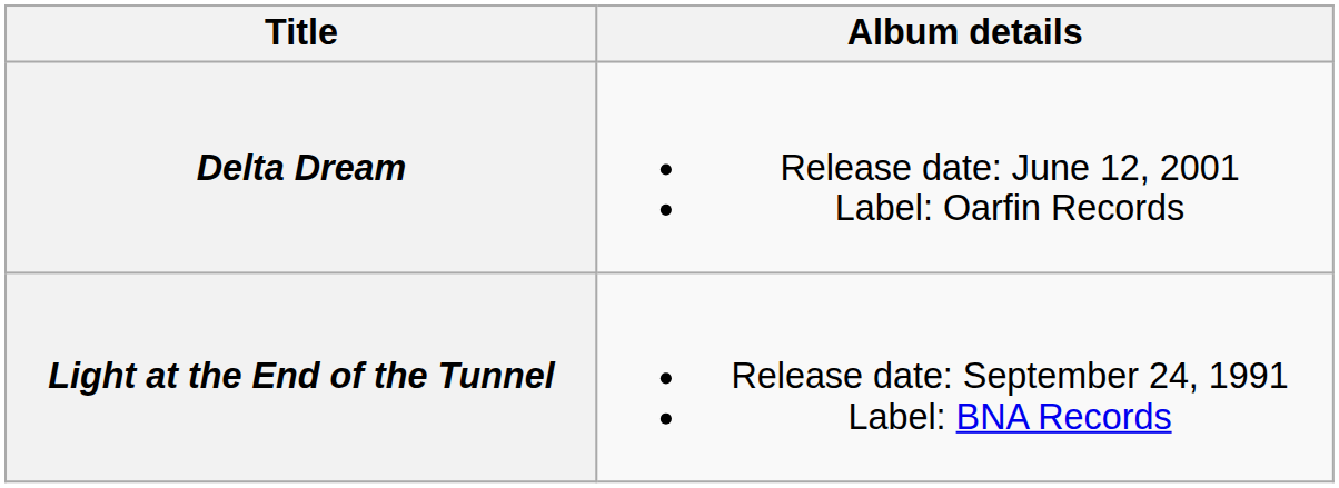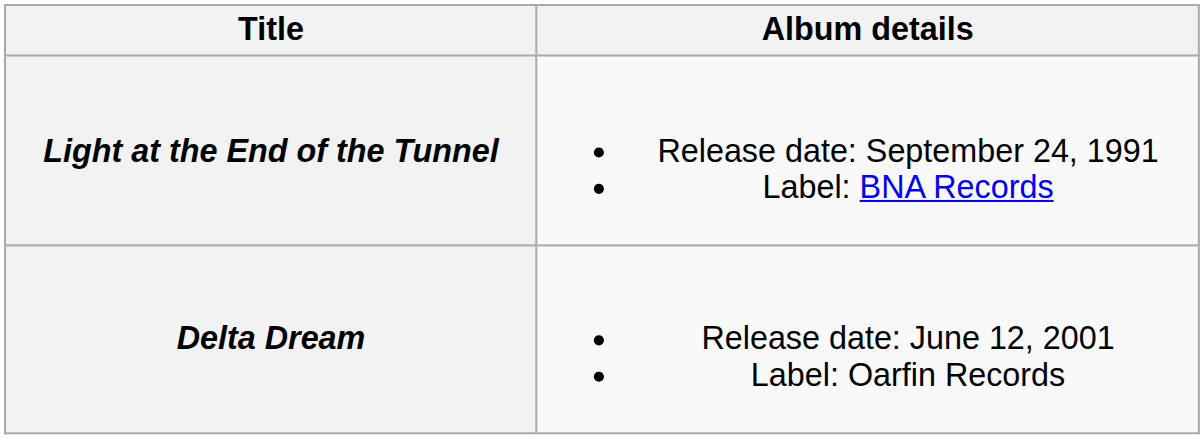rows swapped: Light at the End of the Tunnel <-> Delta Dream
